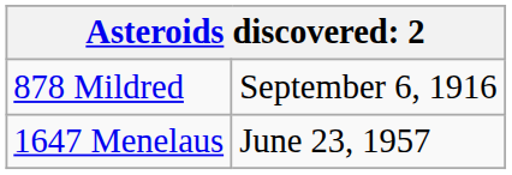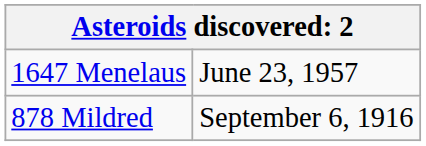rows swapped: 878 Mildred <-> 1647 Menelaus
